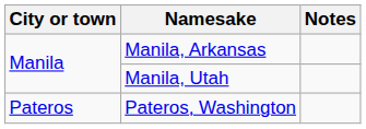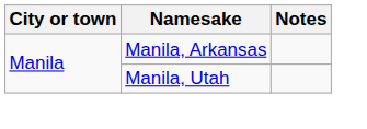- row: Pateros | Pateros, Washington
